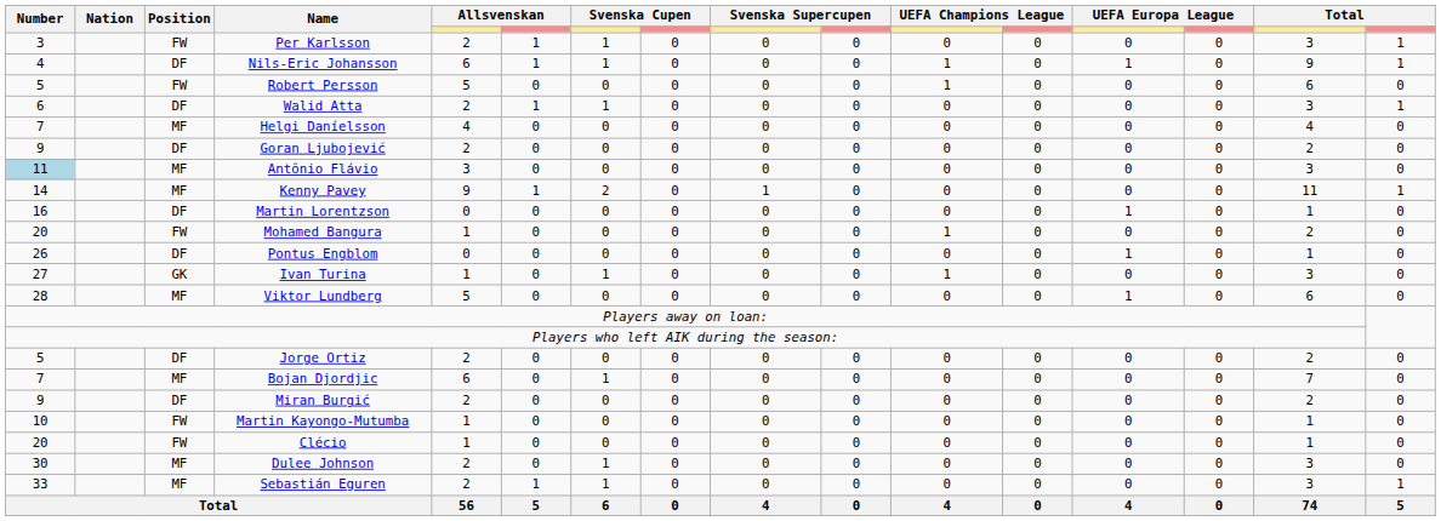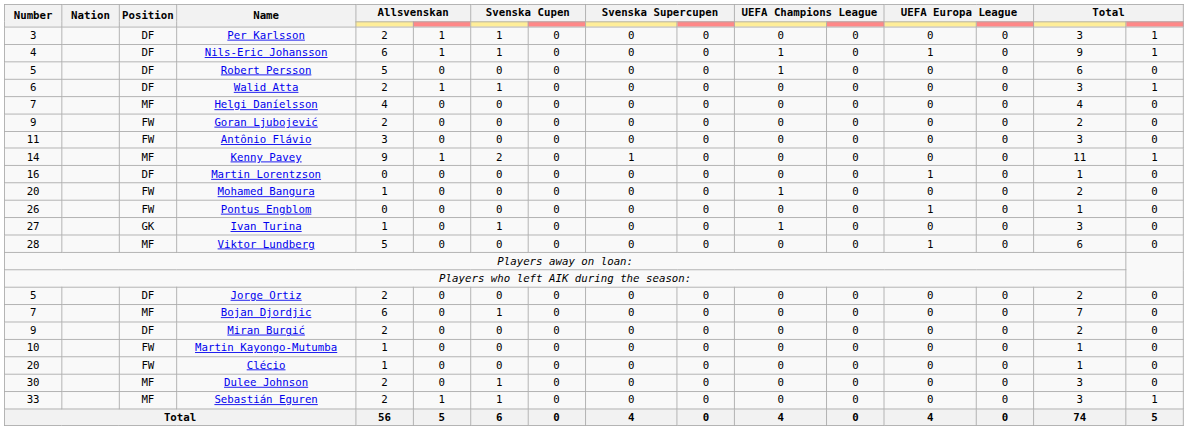Per Karlsson | Position: FW -> DF
Robert Persson | Position: FW -> DF
Goran Ljubojević | Position: DF -> FW
Antônio Flávio | Number: lightblue background -> no background
Antônio Flávio | Position: MF -> FW
Pontus Engblom | Position: DF -> FW
